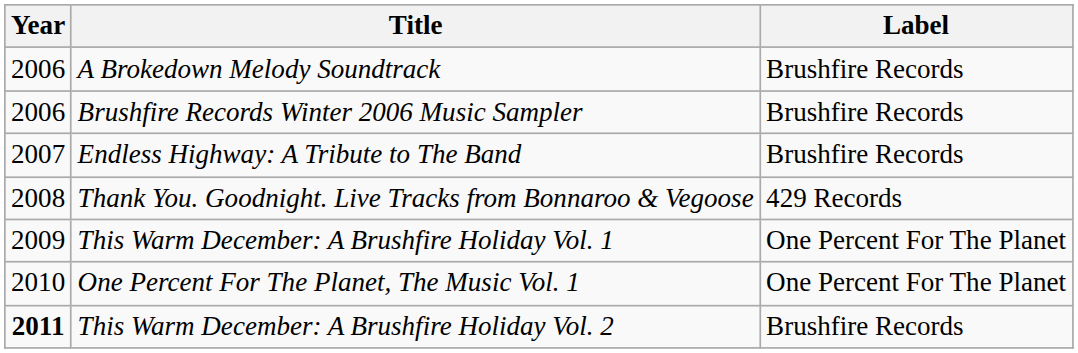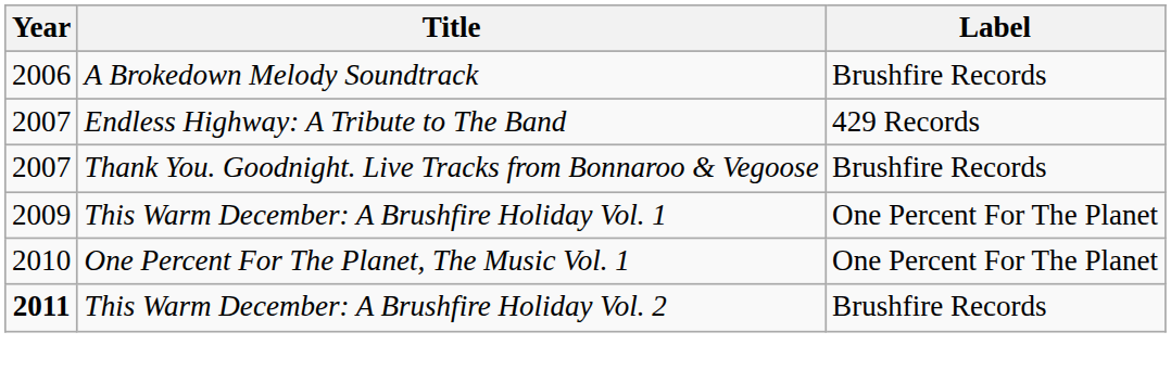- row: 2006 | Brushfire Records Winter 2006 Music Sampler | Brushfire Records
Endless Highway: A Tribute to The Band | Label: Brushfire Records -> 429 Records
Thank You. Goodnight. Live Tracks from Bonnaroo & Vegoose | Year: 2008 -> 2007
Thank You. Goodnight. Live Tracks from Bonnaroo & Vegoose | Label: 429 Records -> Brushfire Records
